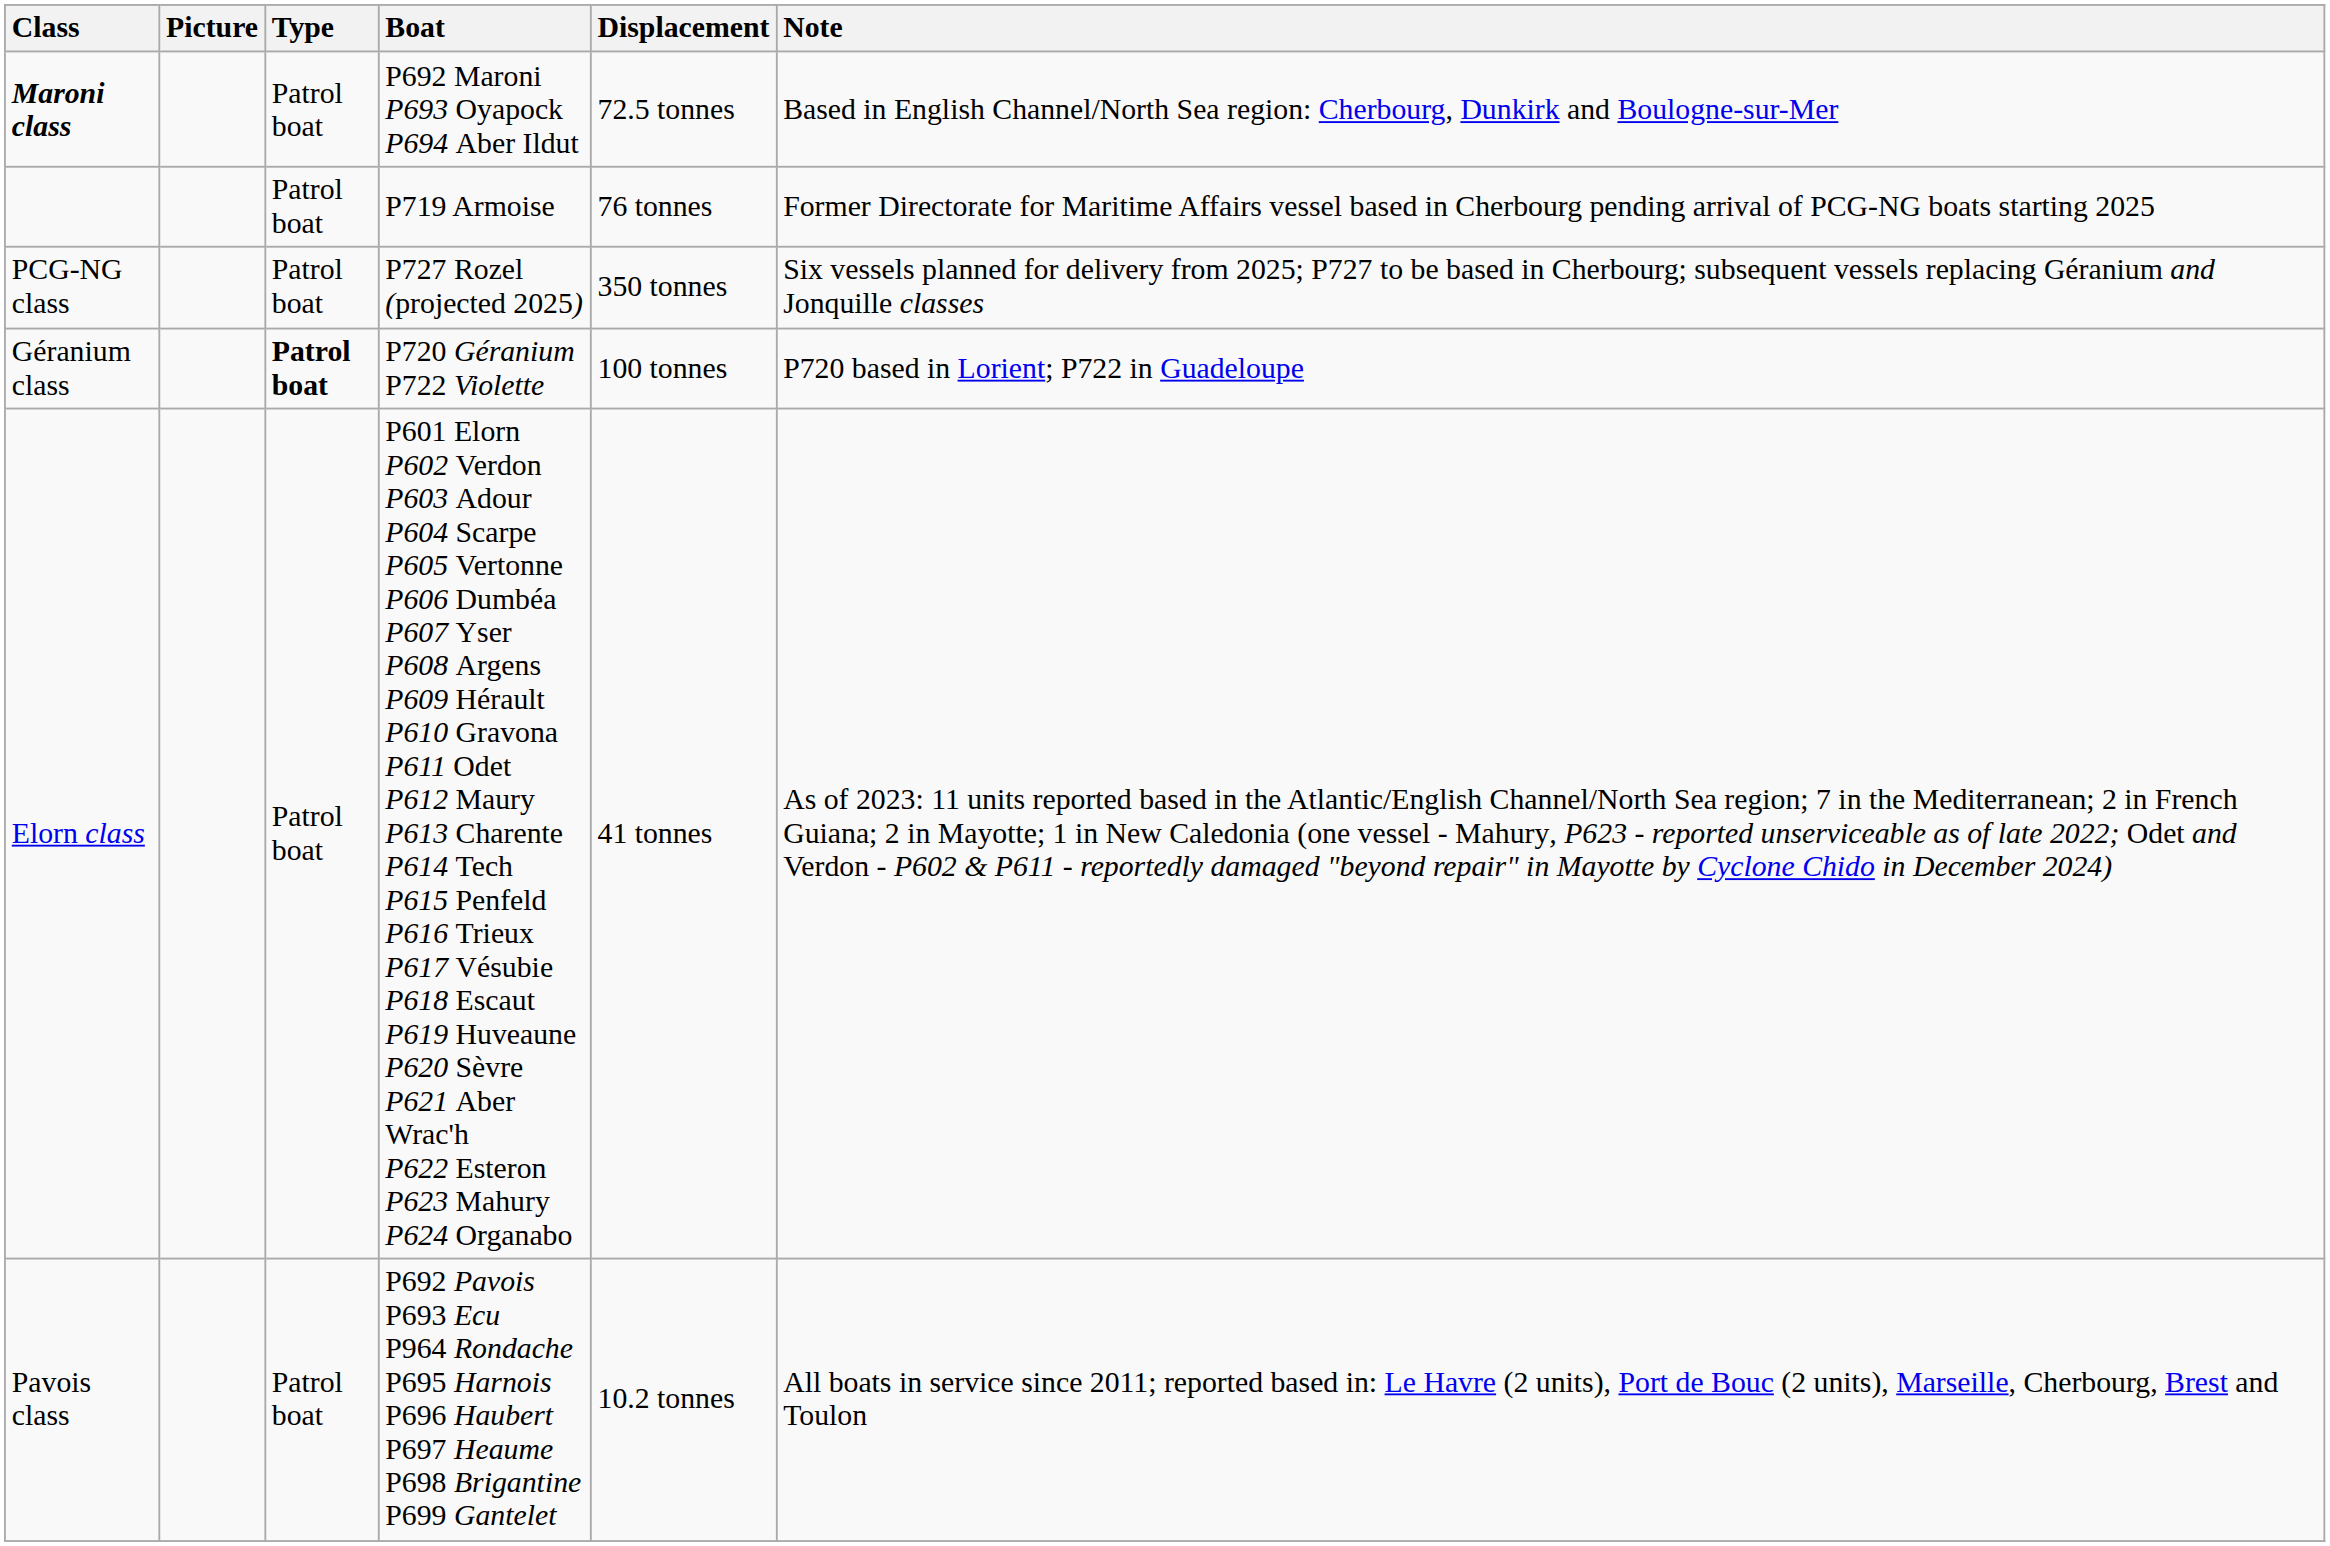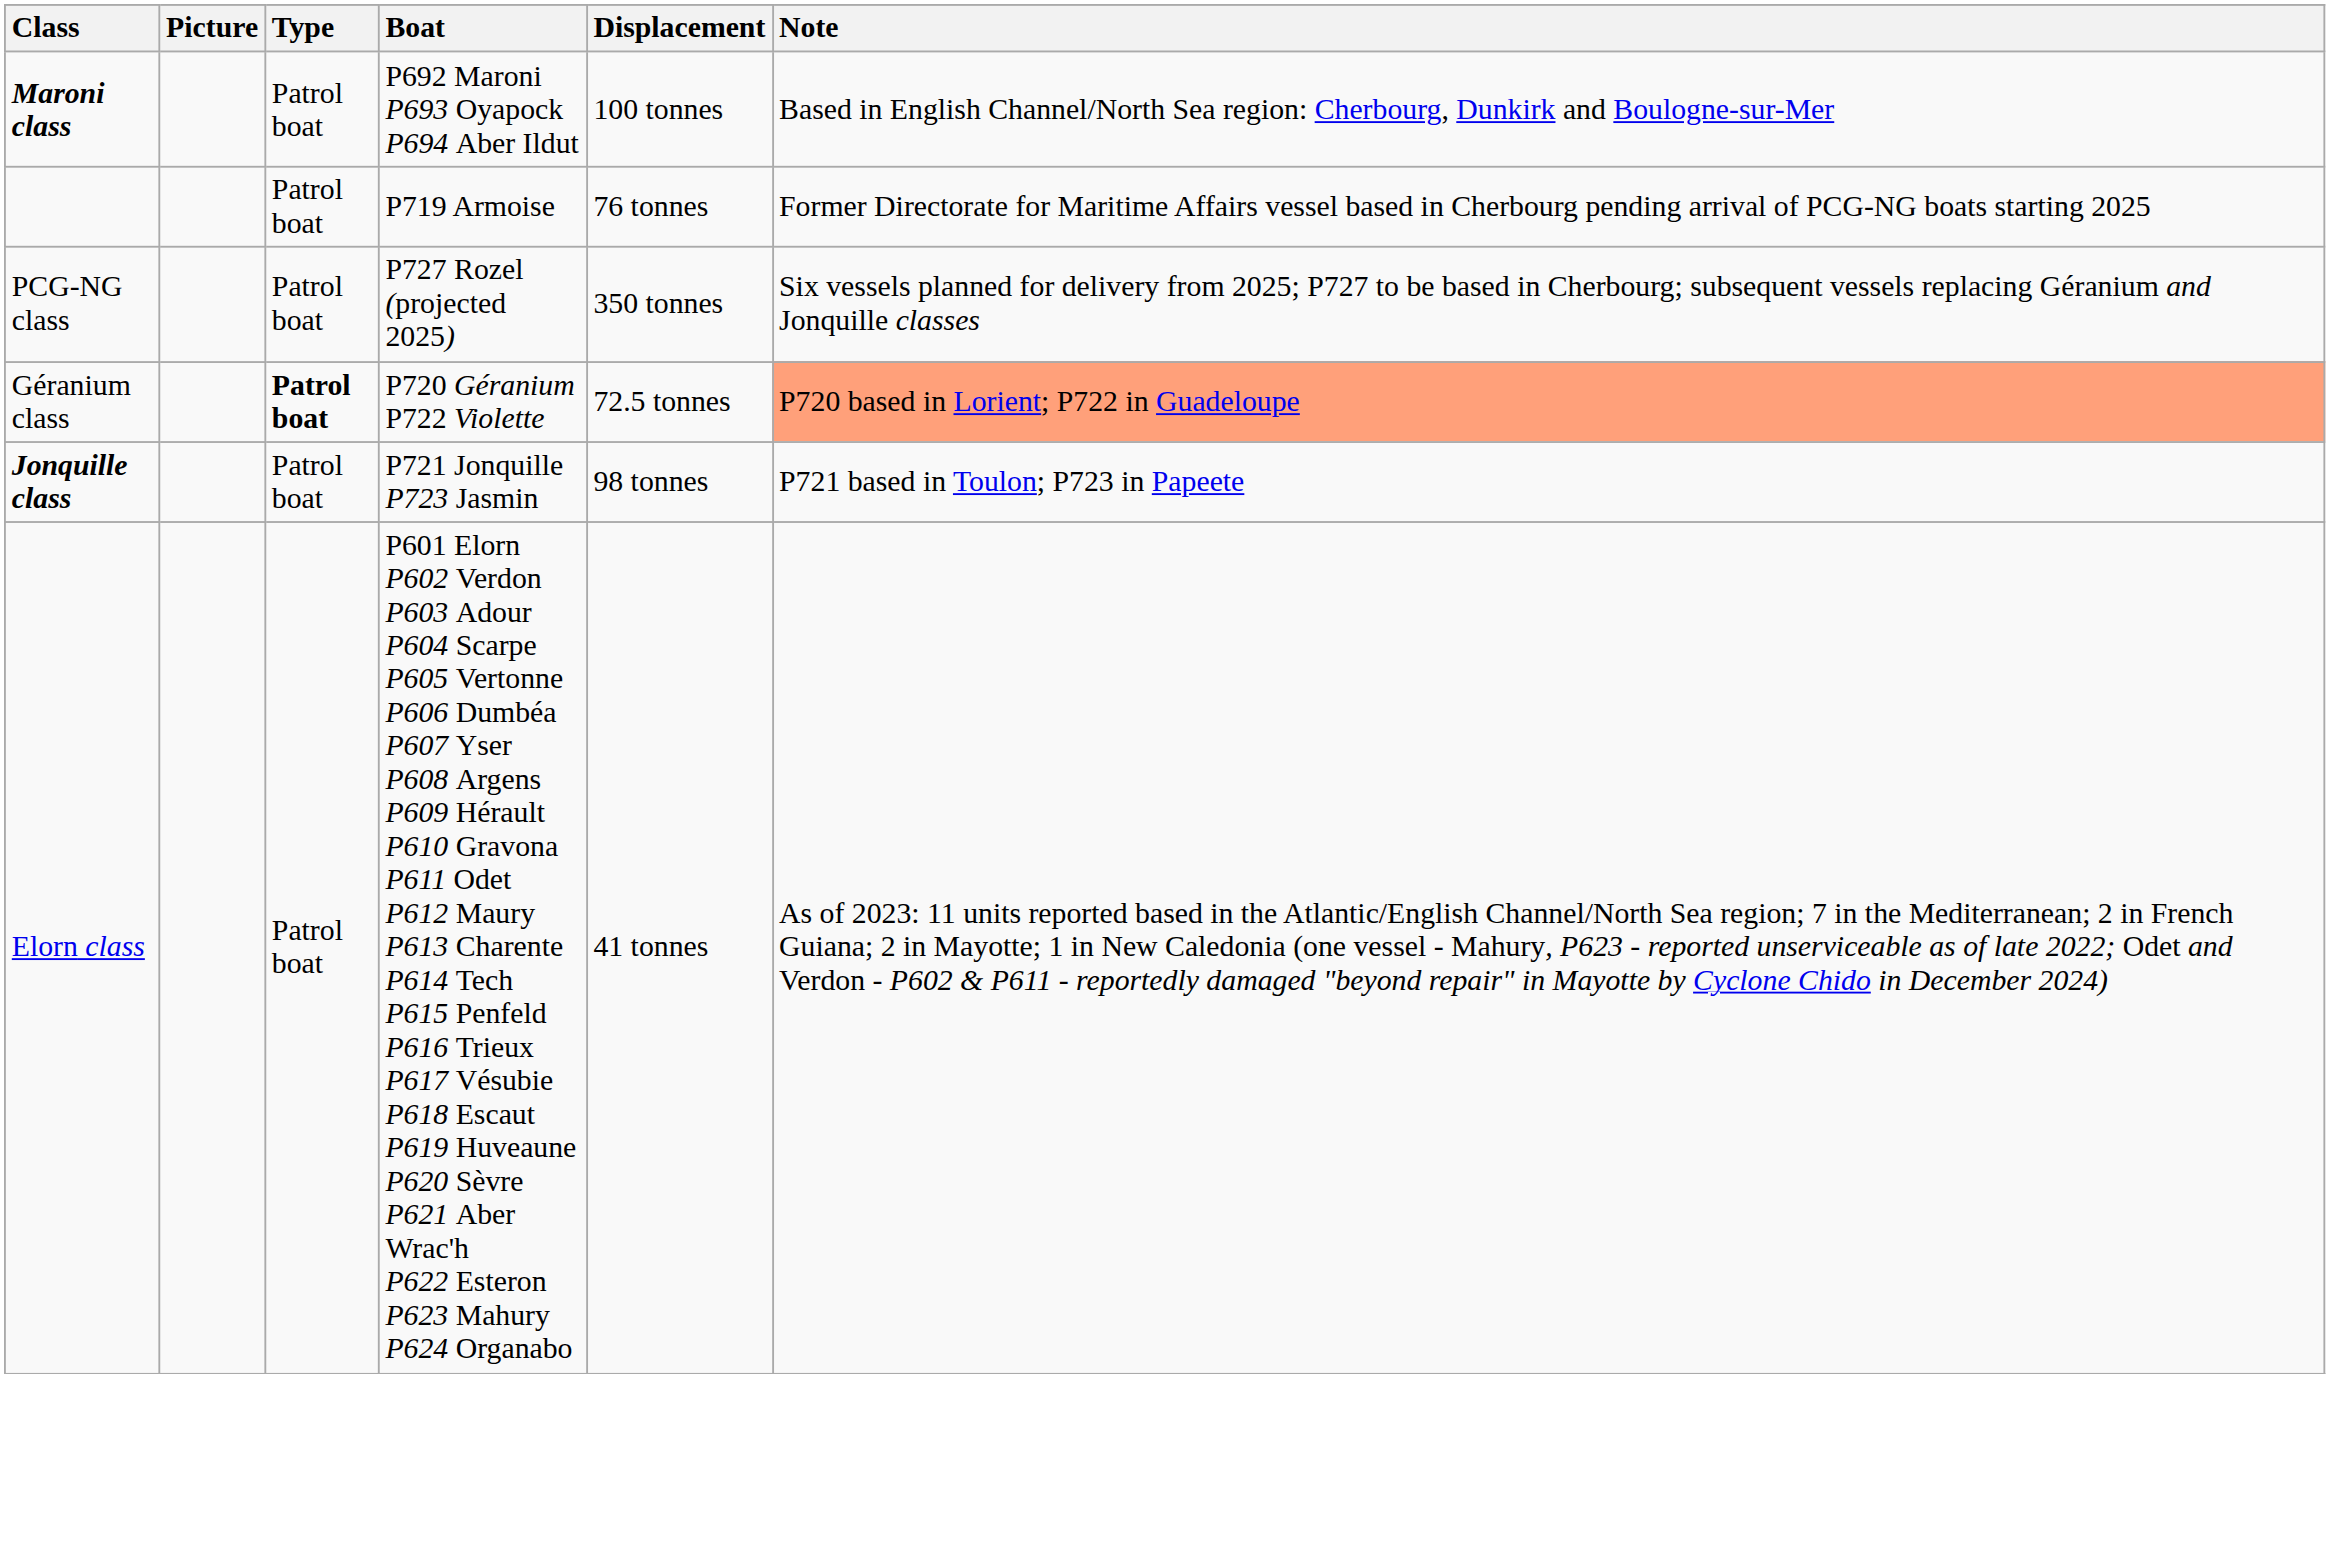Maroni class | Displacement: 72.5 tonnes -> 100 tonnes
Géranium class | Displacement: 100 tonnes -> 72.5 tonnes
Géranium class | Note: no background -> lightsalmon background
+ row: Jonquille class | Patrol boat | P721 Jonquille P723 Jasmin | 98 tonnes | P721 based in Toulon; P723 in Papeete
- row: Pavois class | Patrol boat | P692 Pavois P693 Ecu P964 Rondache P695 Harnois P696 Haubert P697 Heaume P698 Brigantine P699 Gantelet | 10.2 tonnes | All boats in service since 2011; reported based in: Le Havre (2 units), Port de Bouc (2 units), Marseille, Cherbourg, Brest and Toulon
